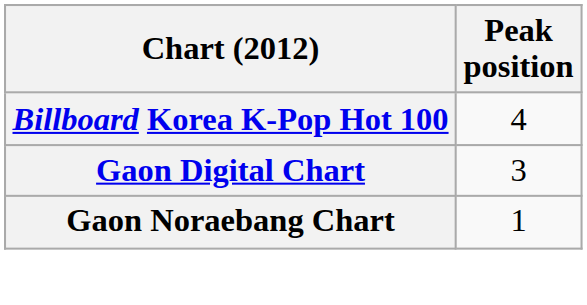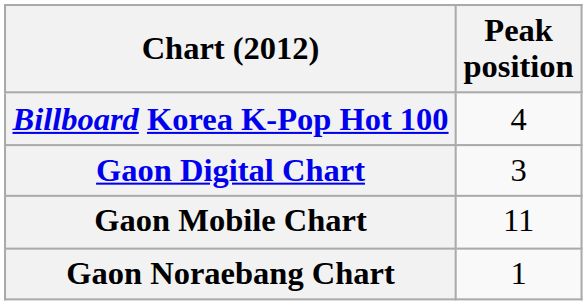+ row: Gaon Mobile Chart | 11
